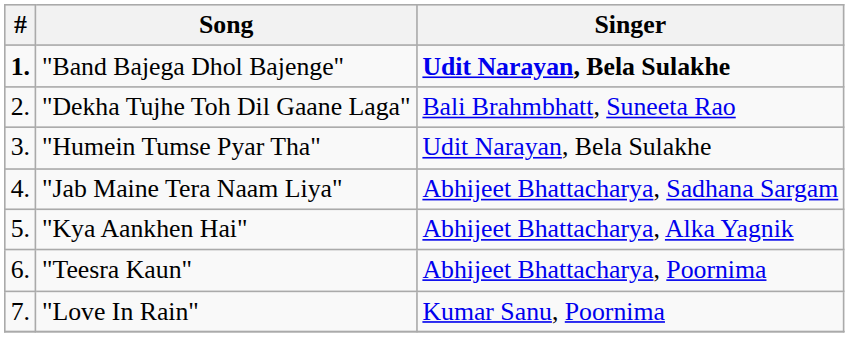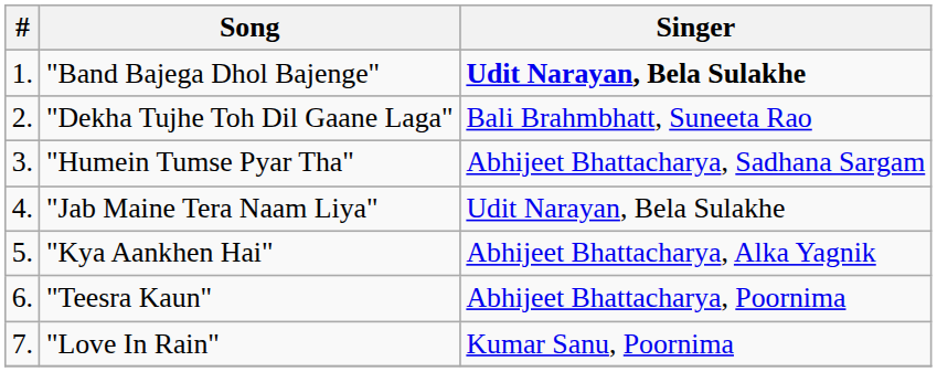"Band Bajega Dhol Bajenge" | #: bold -> normal
"Humein Tumse Pyar Tha" | Singer: Udit Narayan, Bela Sulakhe -> Abhijeet Bhattacharya, Sadhana Sargam
"Jab Maine Tera Naam Liya" | Singer: Abhijeet Bhattacharya, Sadhana Sargam -> Udit Narayan, Bela Sulakhe
